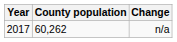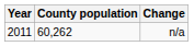n/a | Year: 2017 -> 2011
